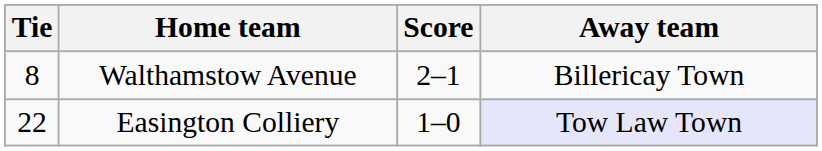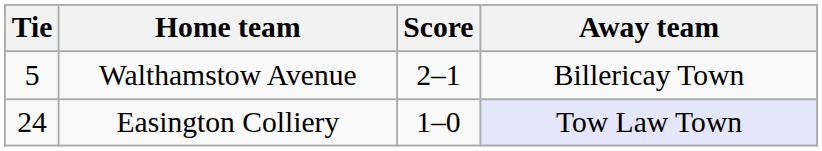Walthamstow Avenue | Tie: 8 -> 5
Easington Colliery | Tie: 22 -> 24
